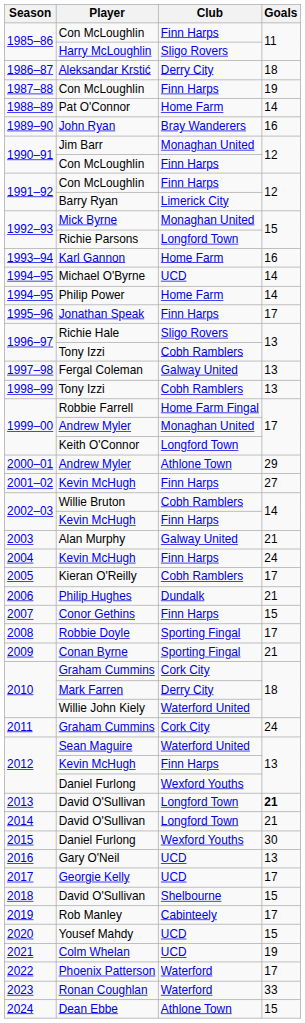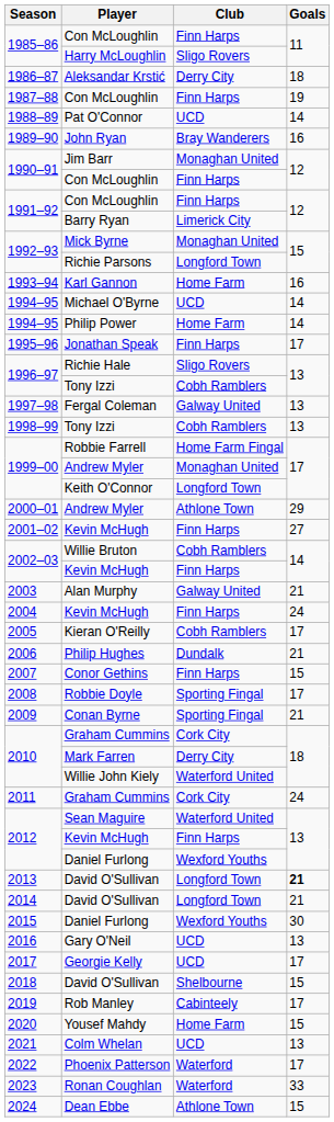Pat O'Connor | Club: Home Farm -> UCD
Yousef Mahdy | Club: UCD -> Home Farm
Colm Whelan | Goals: 19 -> 13
